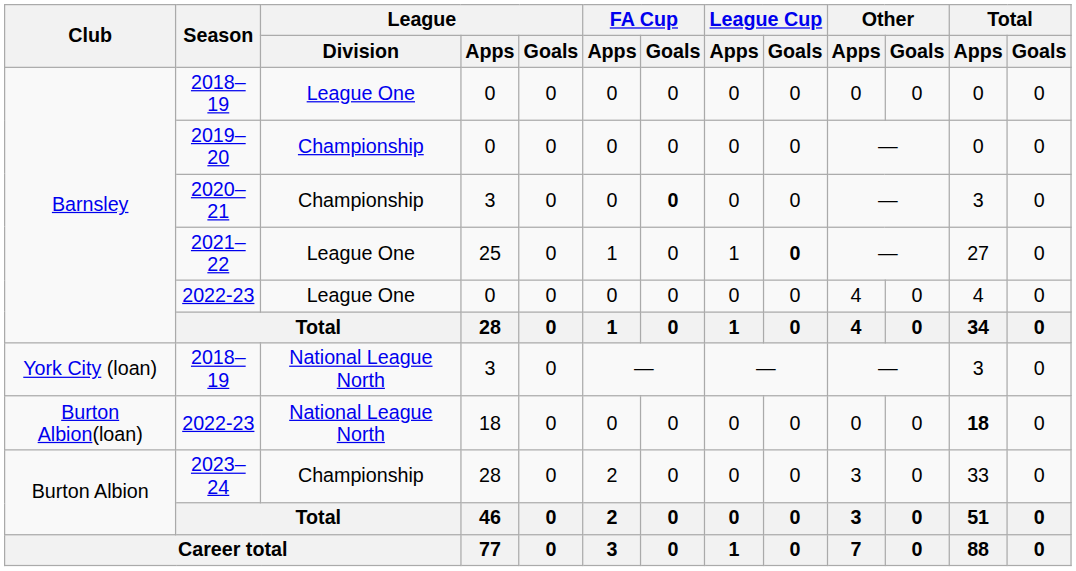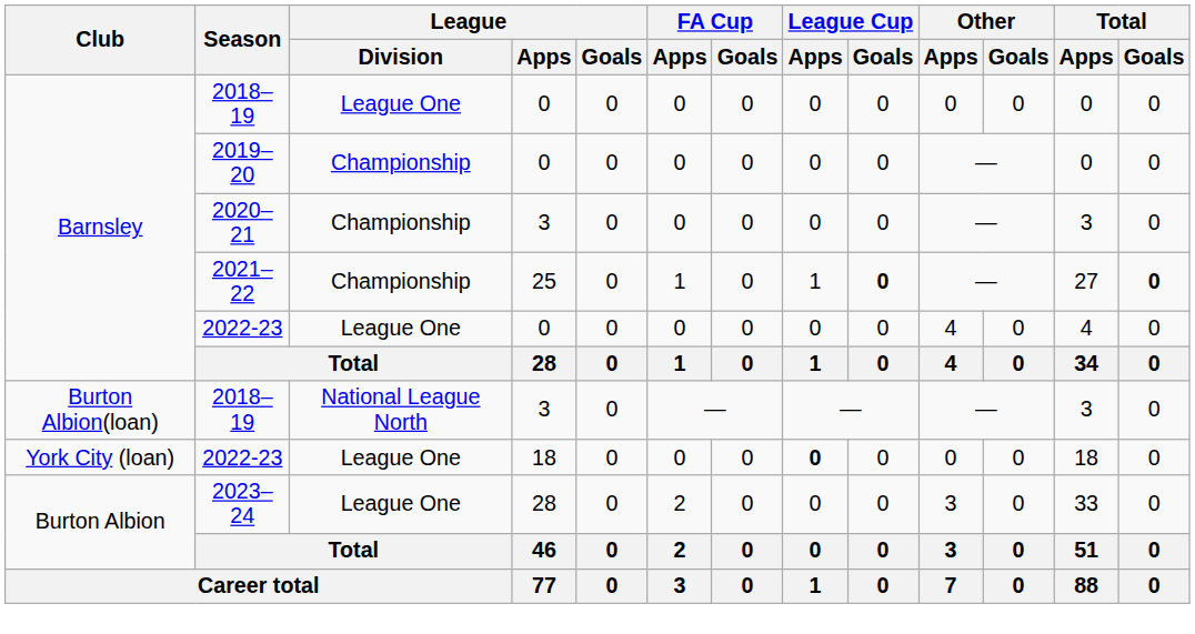2020–21 | FA Cup / Goals: bold -> normal
2021–22 | League / Division: League One -> Championship
2021–22 | Total / Goals: normal -> bold
2018–19 / 3 | Club: York City (loan) -> Burton Albion(loan)
2022-23 / 18 | Club: Burton Albion(loan) -> York City (loan)
2022-23 / 18 | League / Division: National League North -> League One
2022-23 / 18 | League Cup / Apps: normal -> bold
2022-23 / 18 | Total / Apps: bold -> normal
2023–24 | League / Division: Championship -> League One
